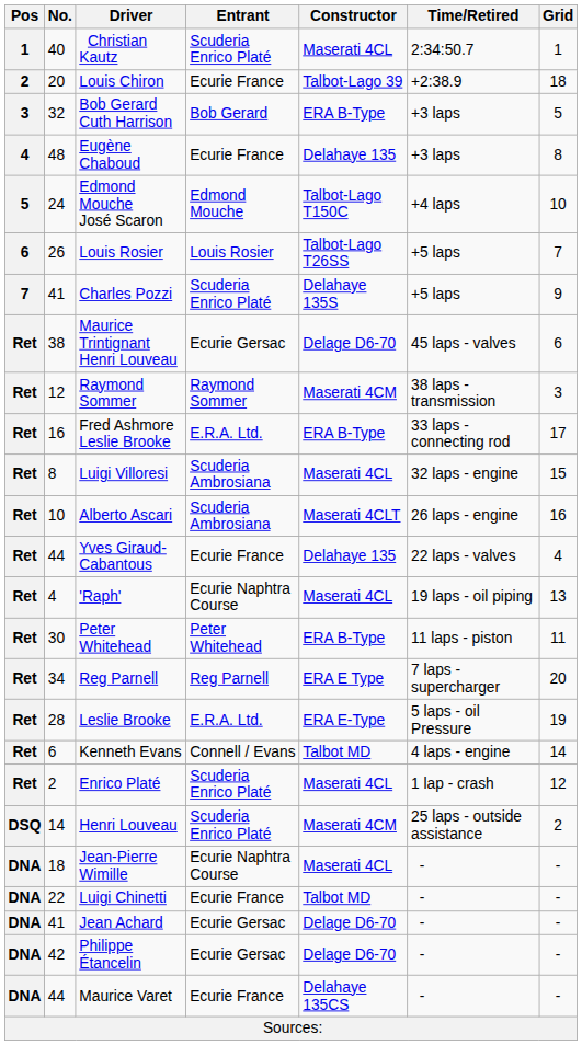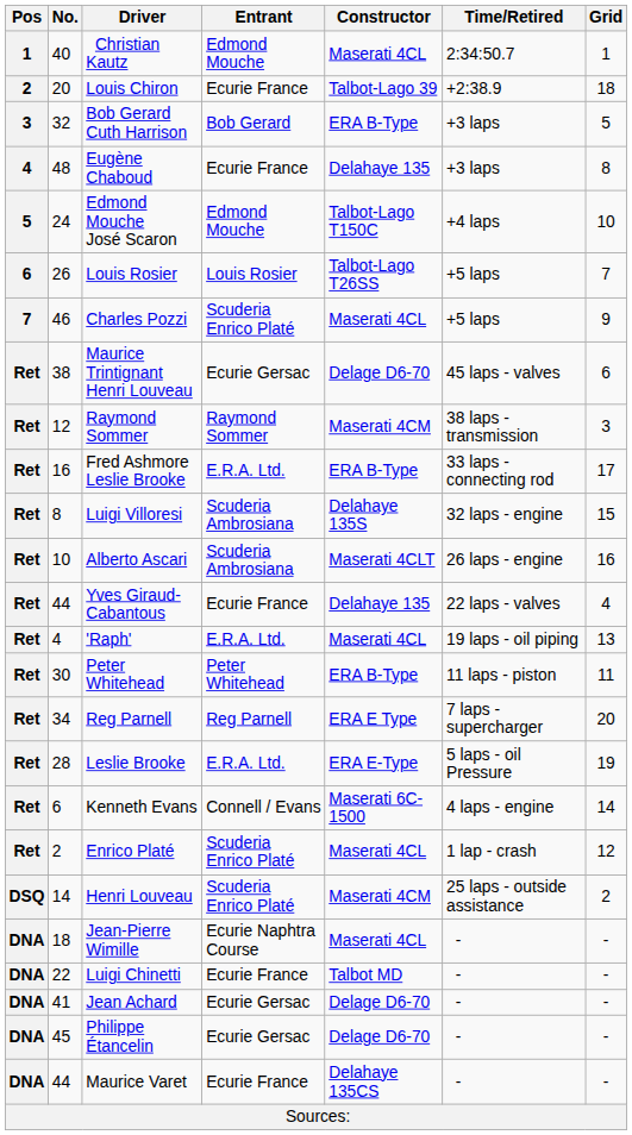Christian Kautz | Entrant: Scuderia Enrico Platé -> Edmond Mouche
Charles Pozzi | No.: 41 -> 46
Charles Pozzi | Constructor: Delahaye 135S -> Maserati 4CL
Luigi Villoresi | Constructor: Maserati 4CL -> Delahaye 135S
'Raph' | Entrant: Ecurie Naphtra Course -> E.R.A. Ltd.
Kenneth Evans | Constructor: Talbot MD -> Maserati 6C-1500
Philippe Étancelin | No.: 42 -> 45
